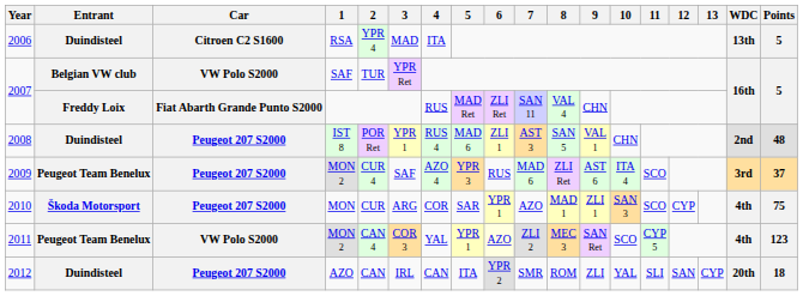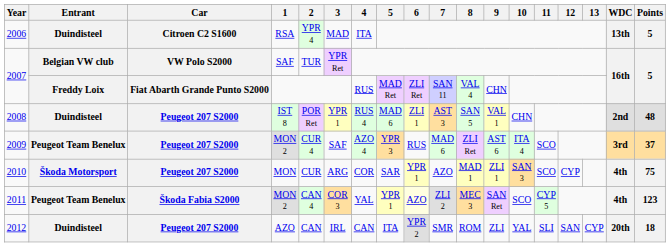2011 | Car: VW Polo S2000 -> Škoda Fabia S2000
